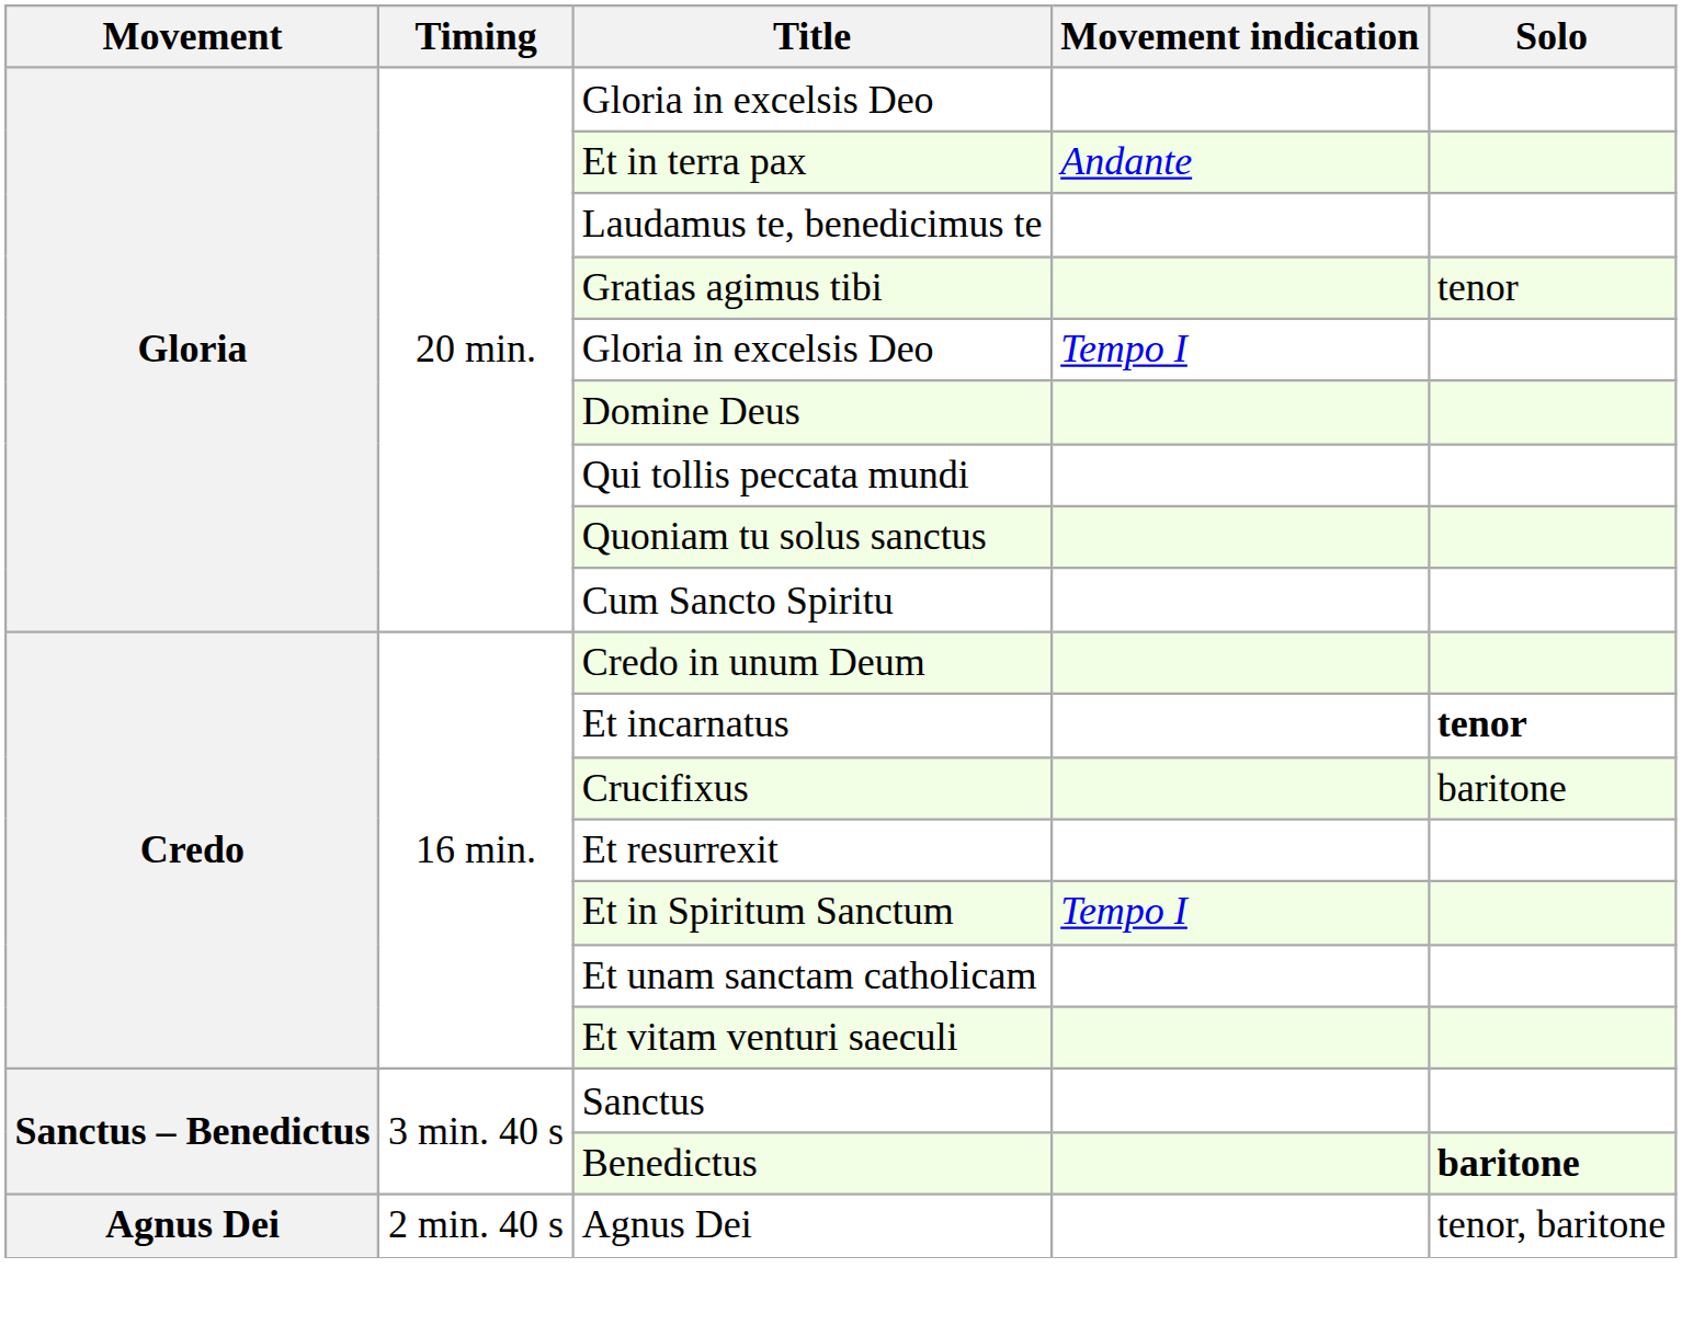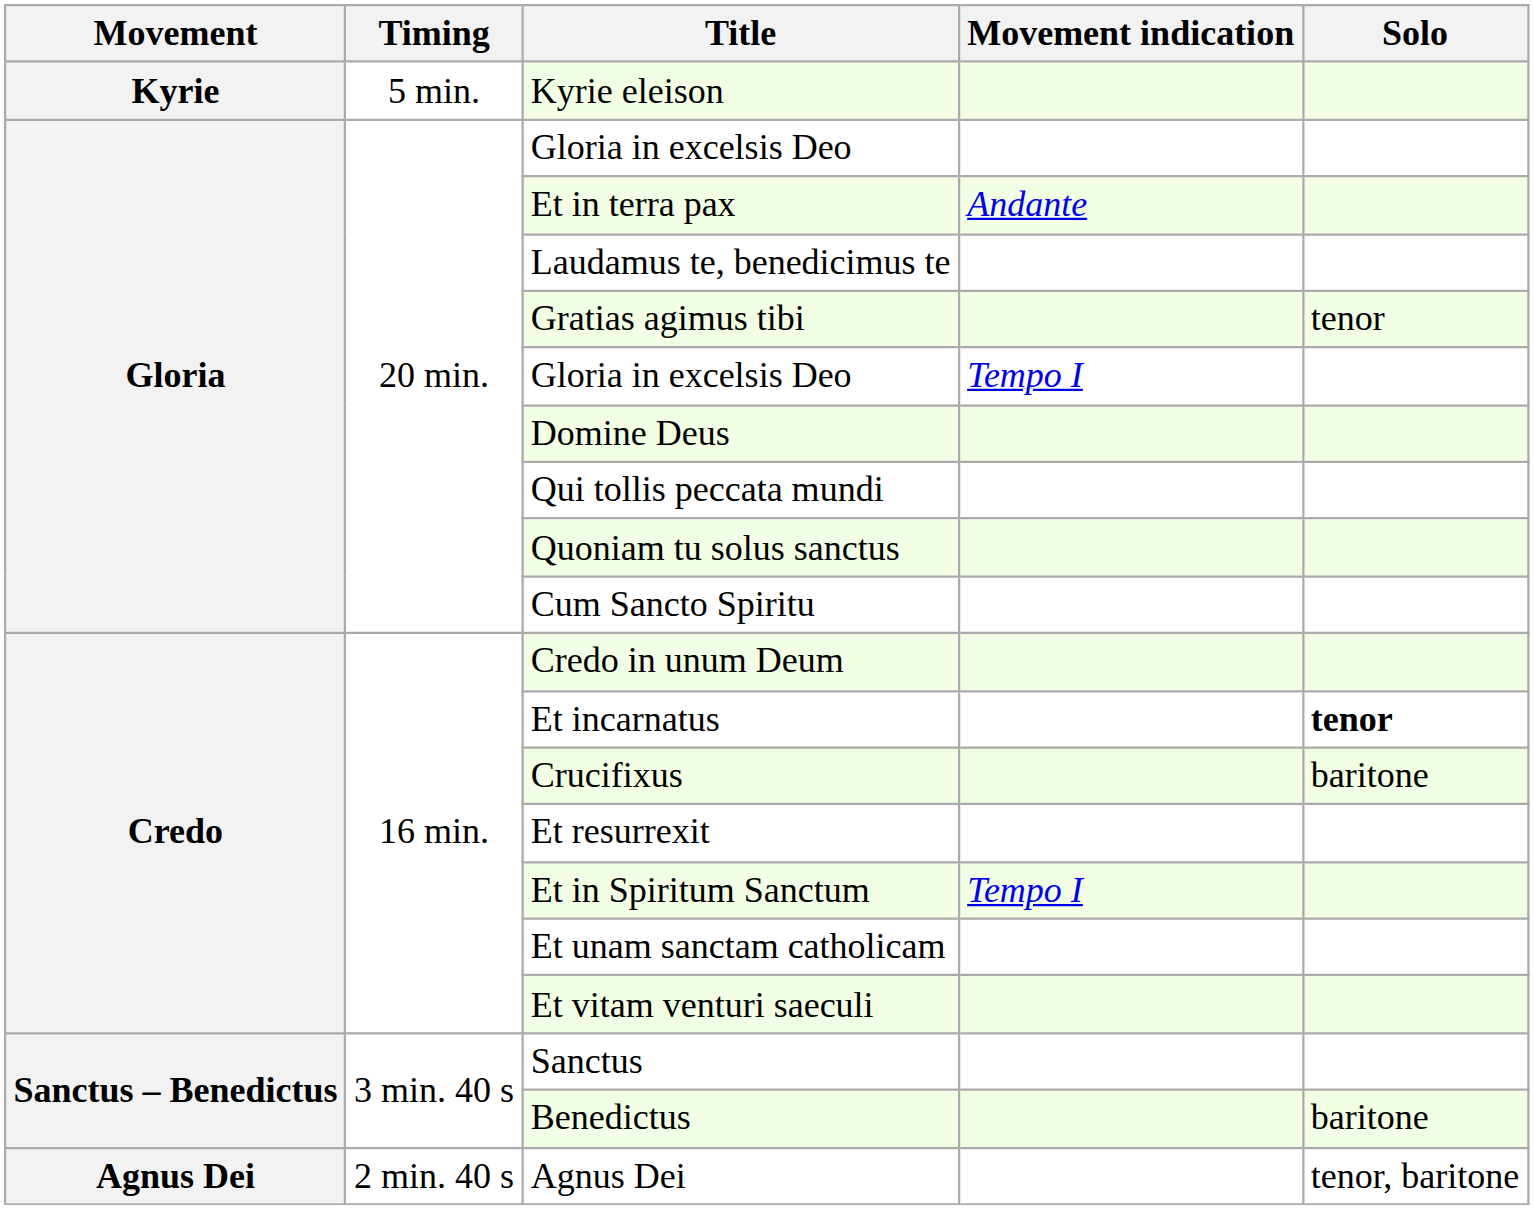+ row: Kyrie | 5 min. | Kyrie eleison
Benedictus | Solo: bold -> normal
